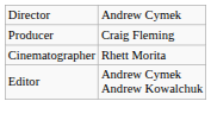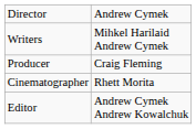+ row: Writers | Mihkel Harilaid Andrew Cymek
